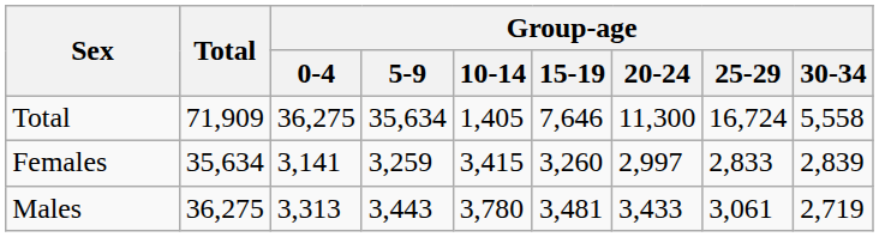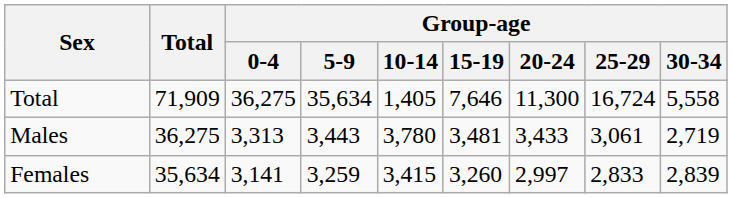rows swapped: Males <-> Females
